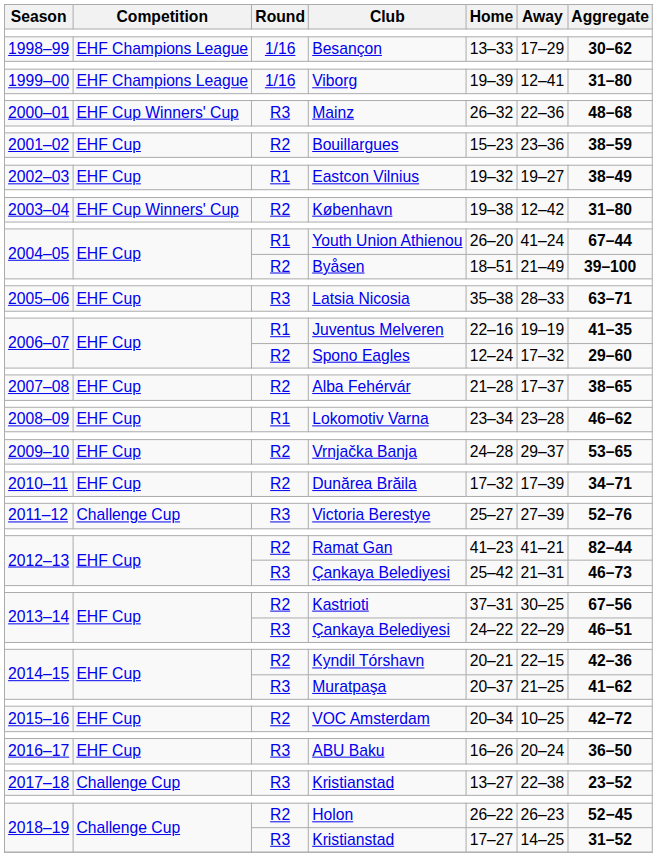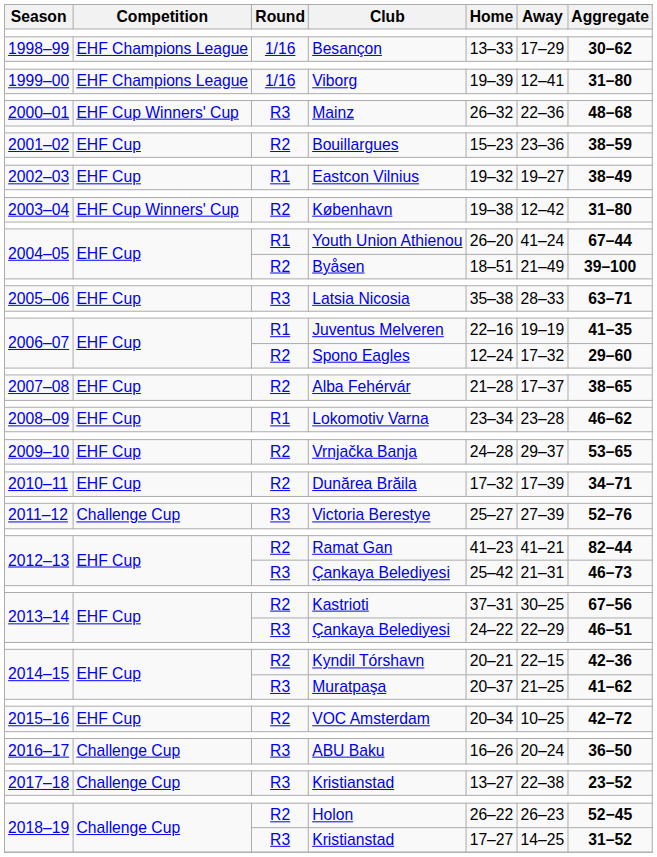ABU Baku | Competition: EHF Cup -> Challenge Cup
